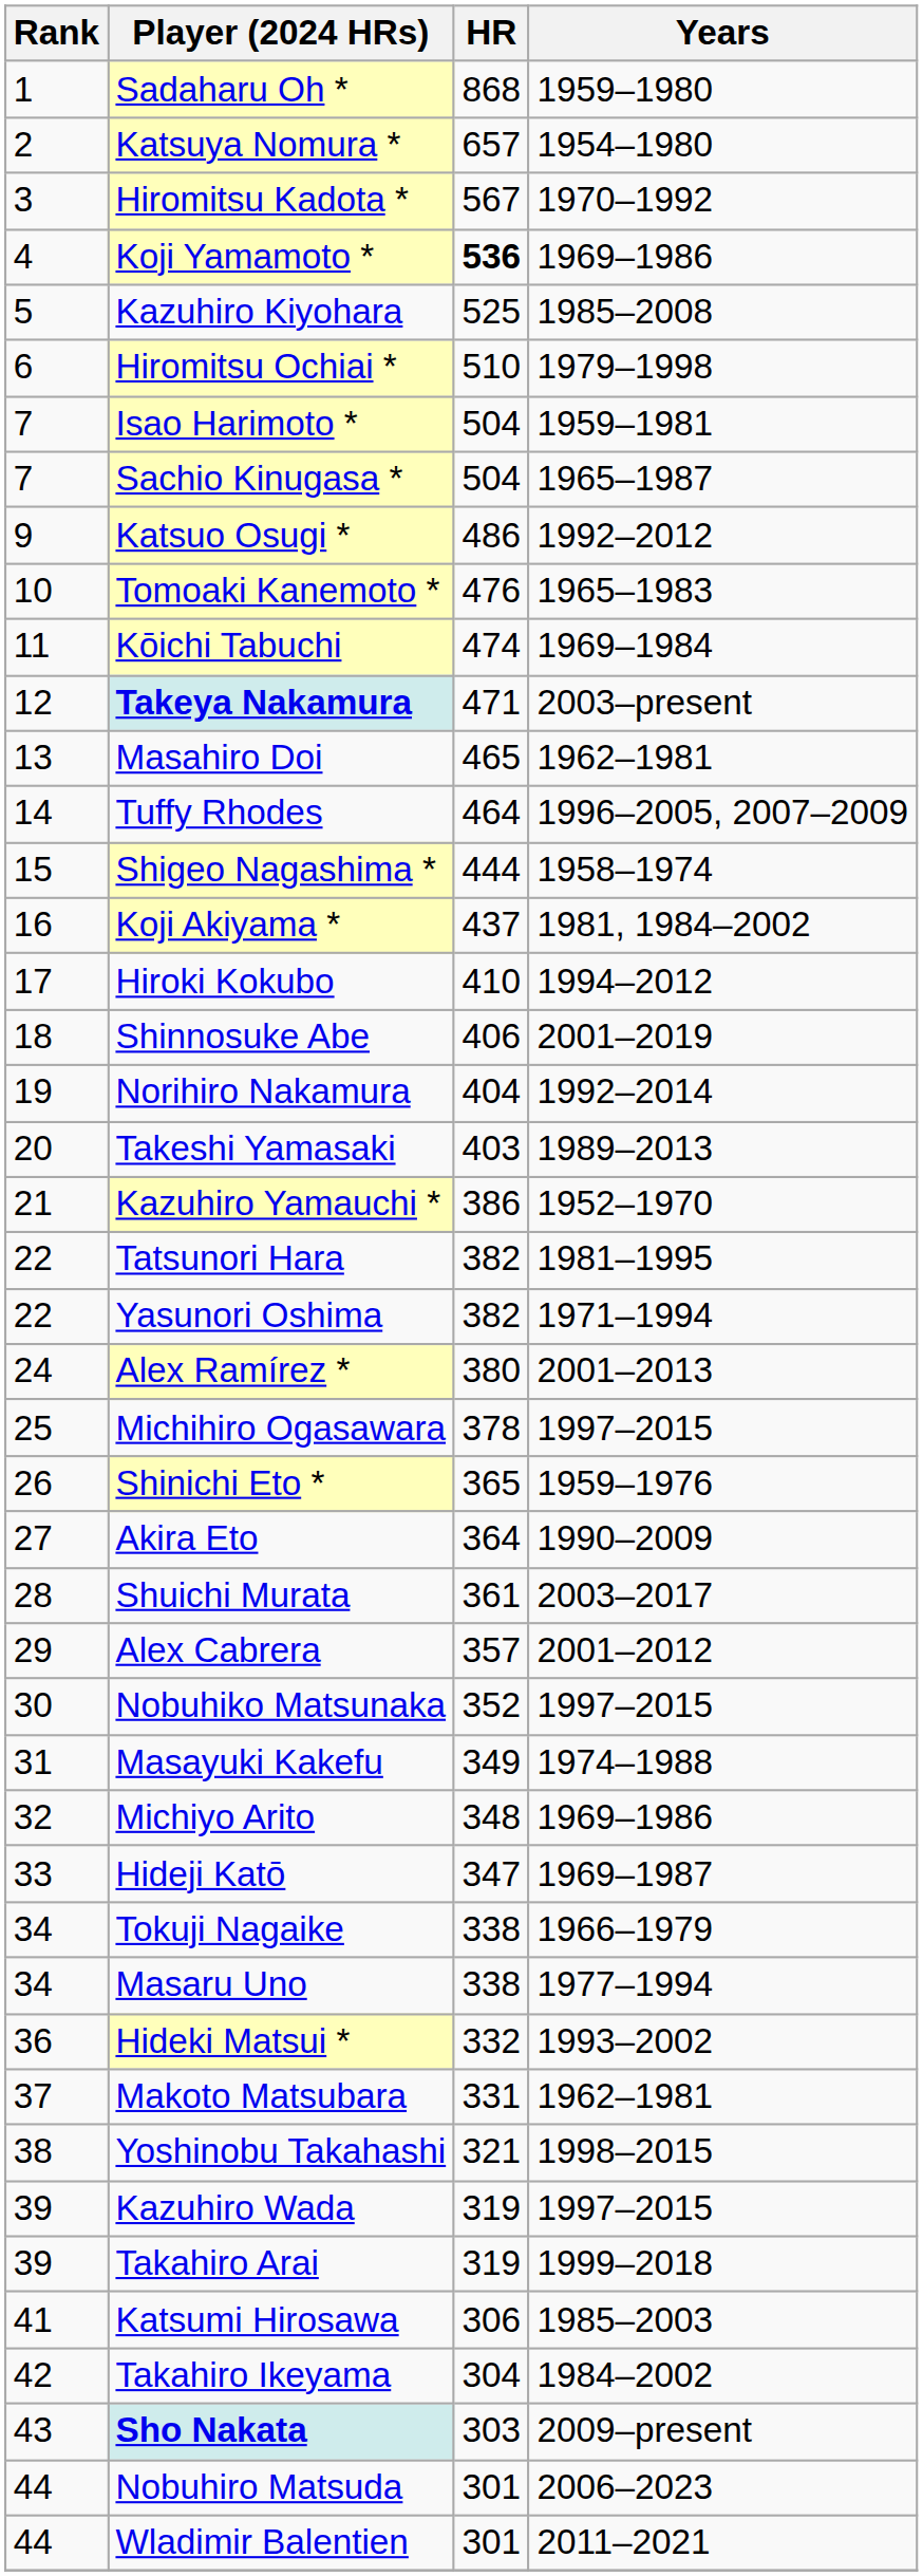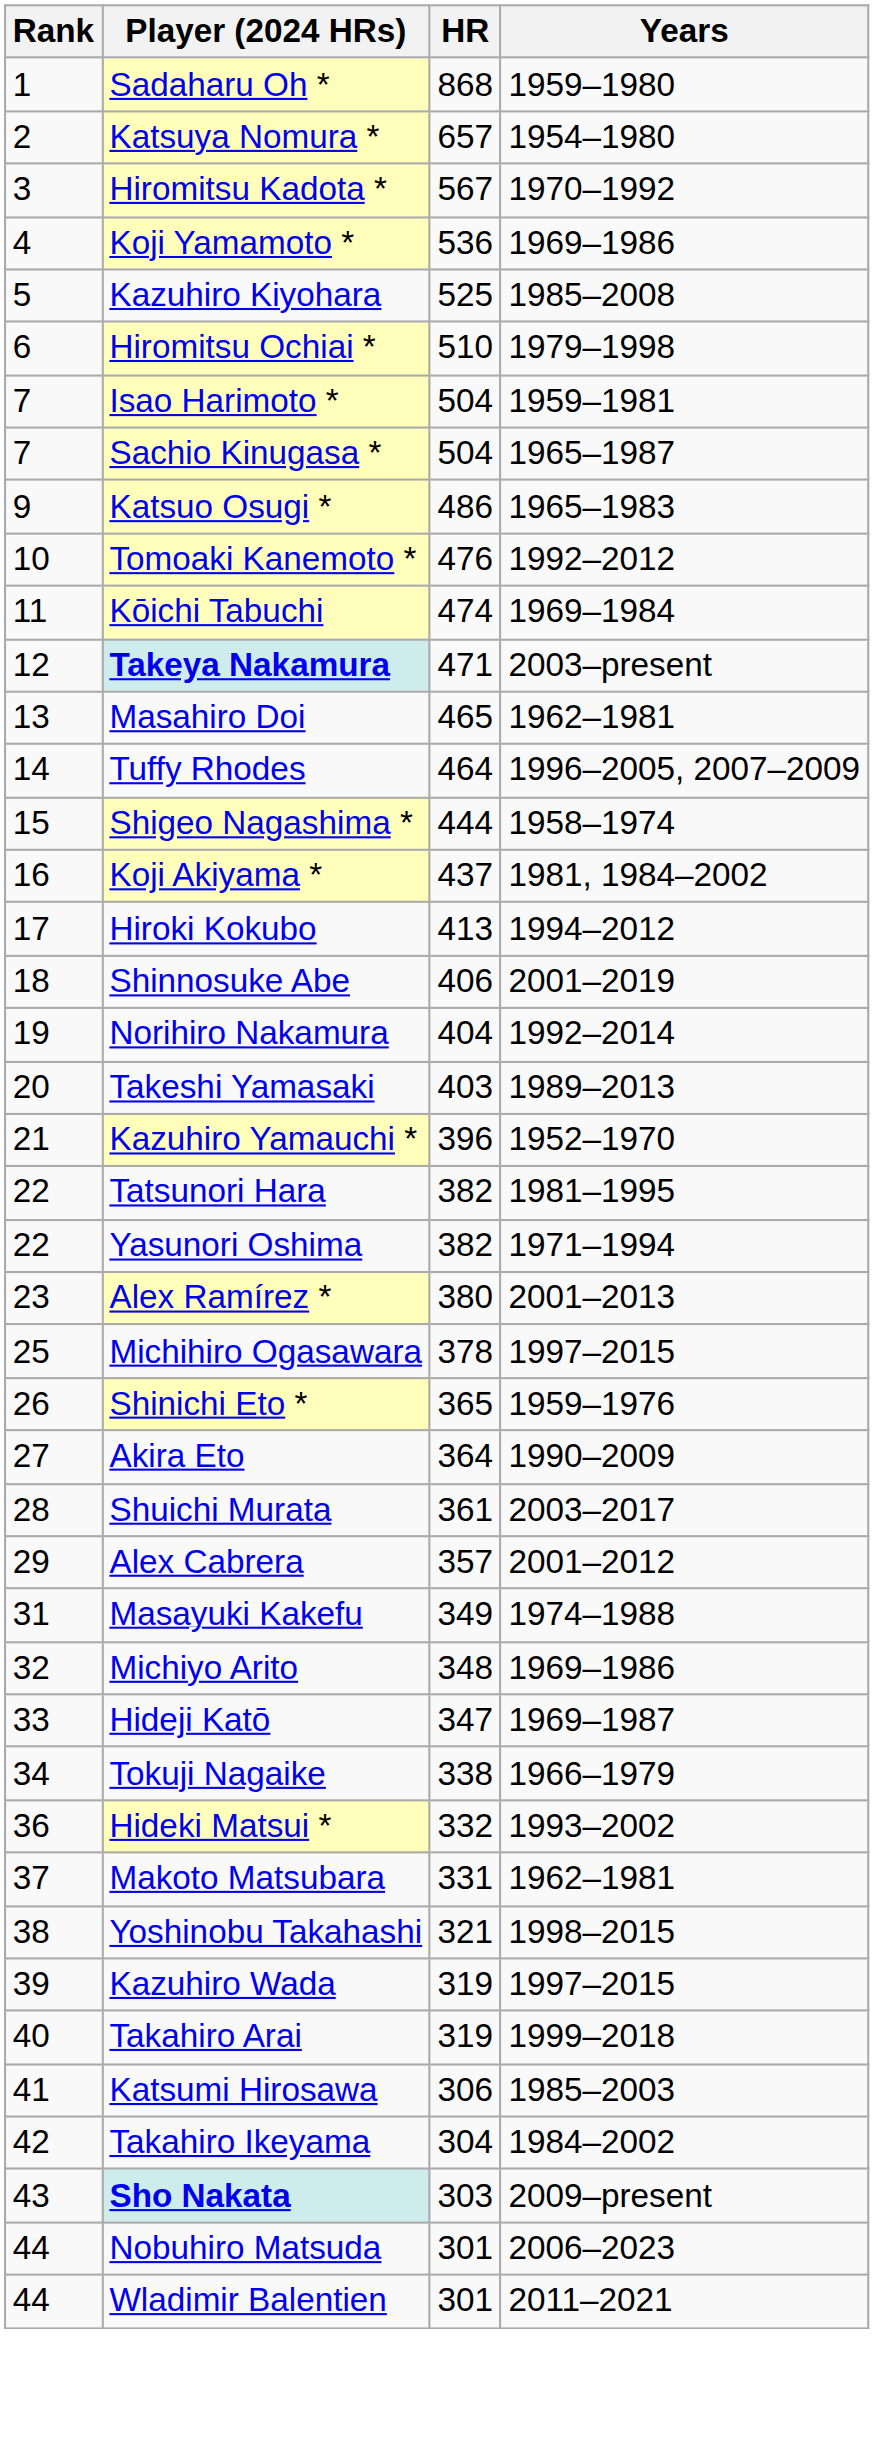Koji Yamamoto * | HR: bold -> normal
Katsuo Osugi * | Years: 1992–2012 -> 1965–1983
Tomoaki Kanemoto * | Years: 1965–1983 -> 1992–2012
Hiroki Kokubo | HR: 410 -> 413
Kazuhiro Yamauchi * | HR: 386 -> 396
Alex Ramírez * | Rank: 24 -> 23
- row: 30 | Nobuhiko Matsunaka | 352 | 1997–2015
- row: 34 | Masaru Uno | 338 | 1977–1994
Takahiro Arai | Rank: 39 -> 40
